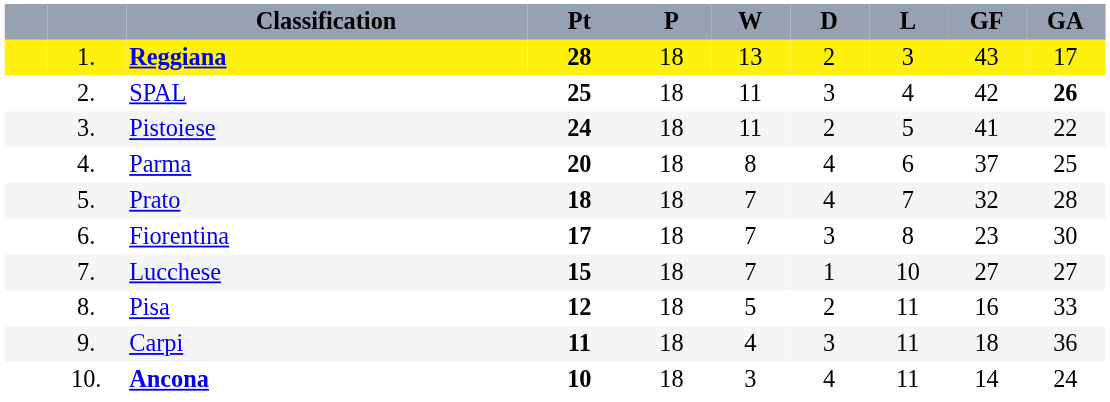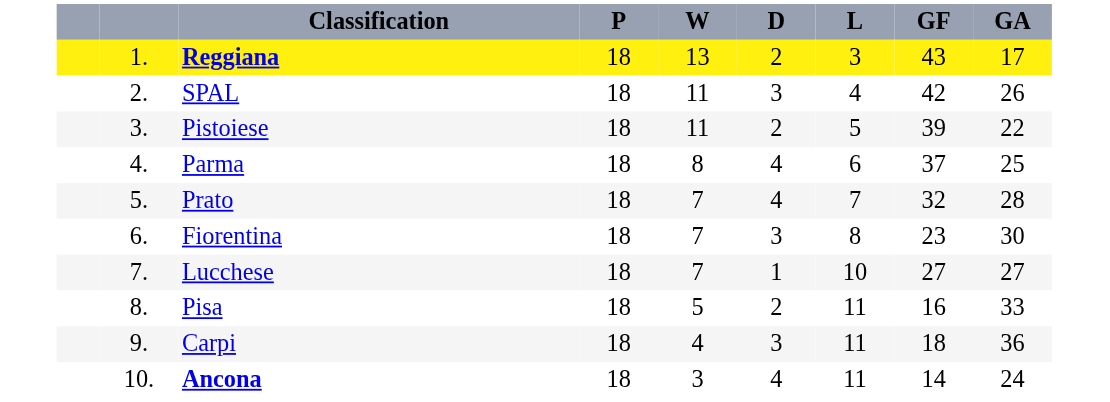- column: Pt | 28 | 25 | 24 | 20 | 18 | 17 | 15 | 12 | 11 | 10
SPAL | GA: bold -> normal
Pistoiese | GF: 41 -> 39
